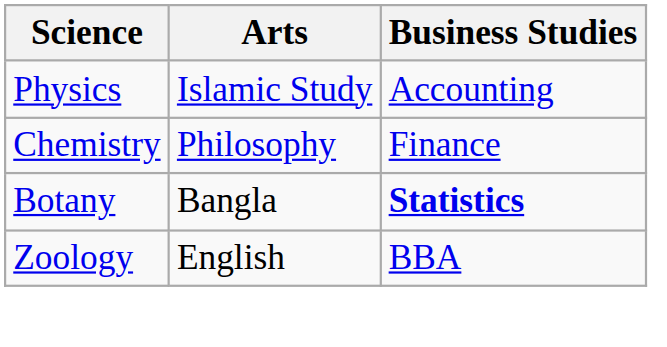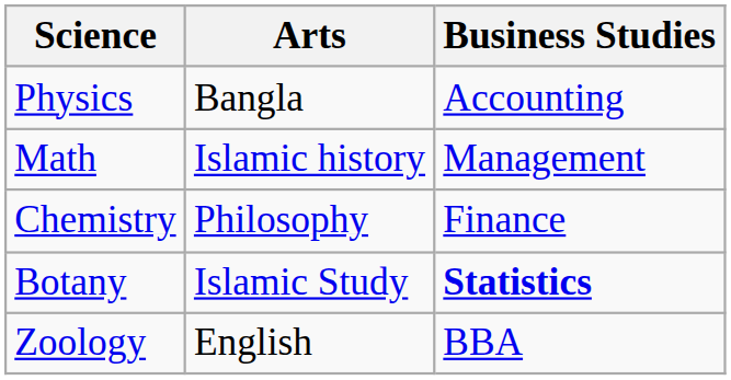Physics | Arts: Islamic Study -> Bangla
+ row: Math | Islamic history | Management
Botany | Arts: Bangla -> Islamic Study
